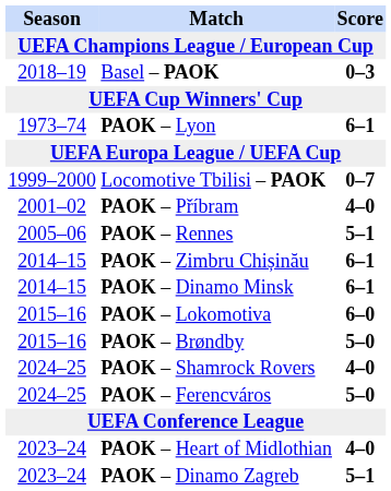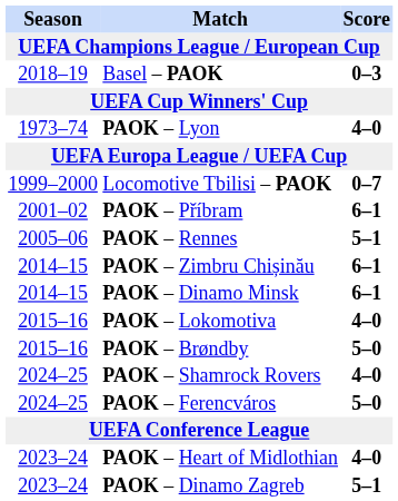PAOK – Lyon | Score: 6–1 -> 4–0
PAOK – Příbram | Score: 4–0 -> 6–1
PAOK – Lokomotiva | Score: 6–0 -> 4–0
